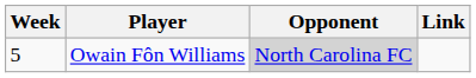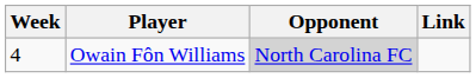Owain Fôn Williams | Week: 5 -> 4
